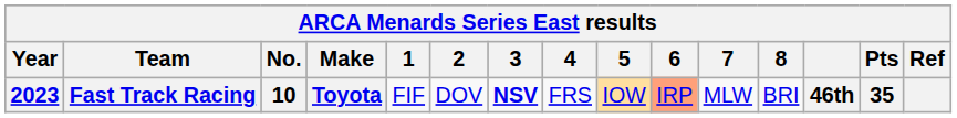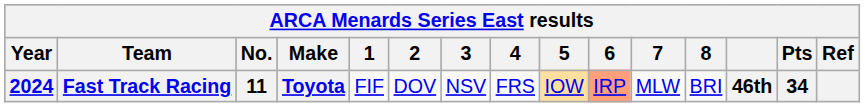Fast Track Racing | Year: 2023 -> 2024
Fast Track Racing | No.: 10 -> 11
Fast Track Racing | 3: bold -> normal
Fast Track Racing | Pts: 35 -> 34
